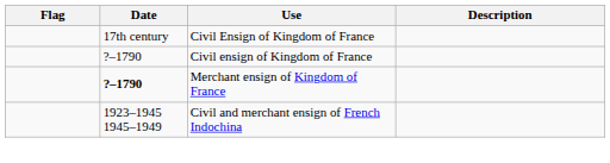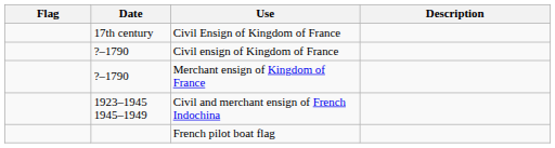Merchant ensign of Kingdom of France | Date: bold -> normal
+ row: French pilot boat flag
